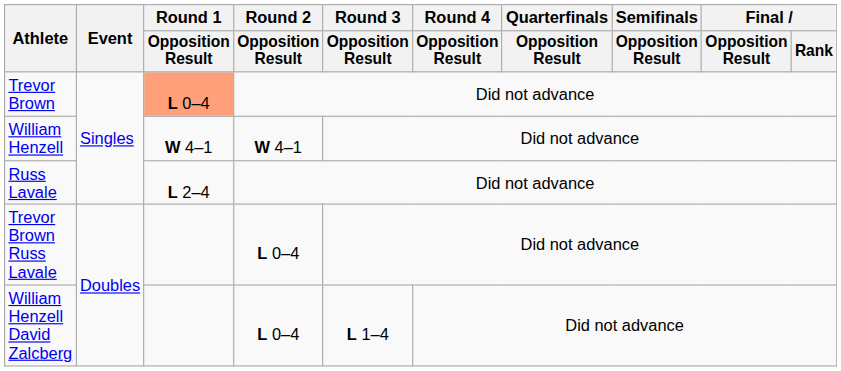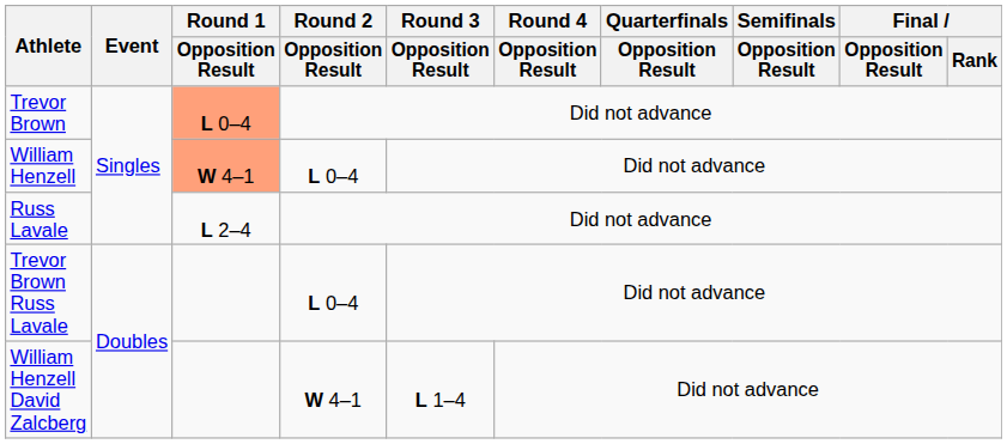William Henzell | Round 1 / Opposition Result: no background -> lightsalmon background
William Henzell | Round 2 / Opposition Result: W 4–1 -> L 0–4
William Henzell David Zalcberg | Round 2 / Opposition Result: L 0–4 -> W 4–1
